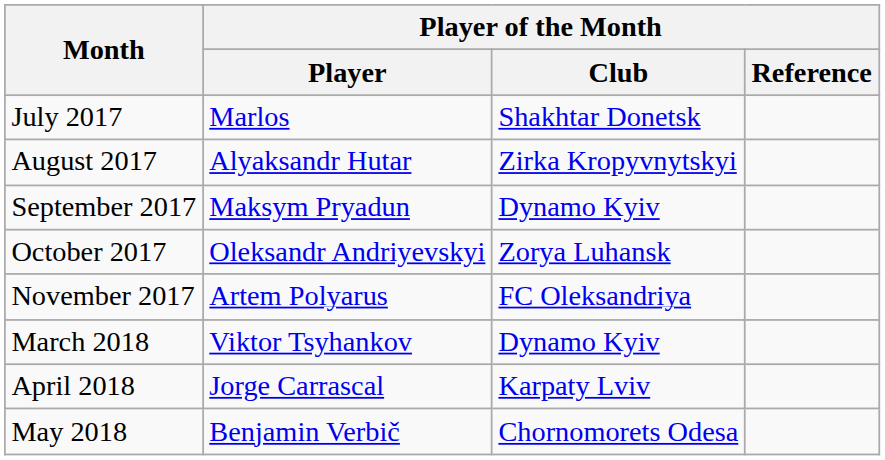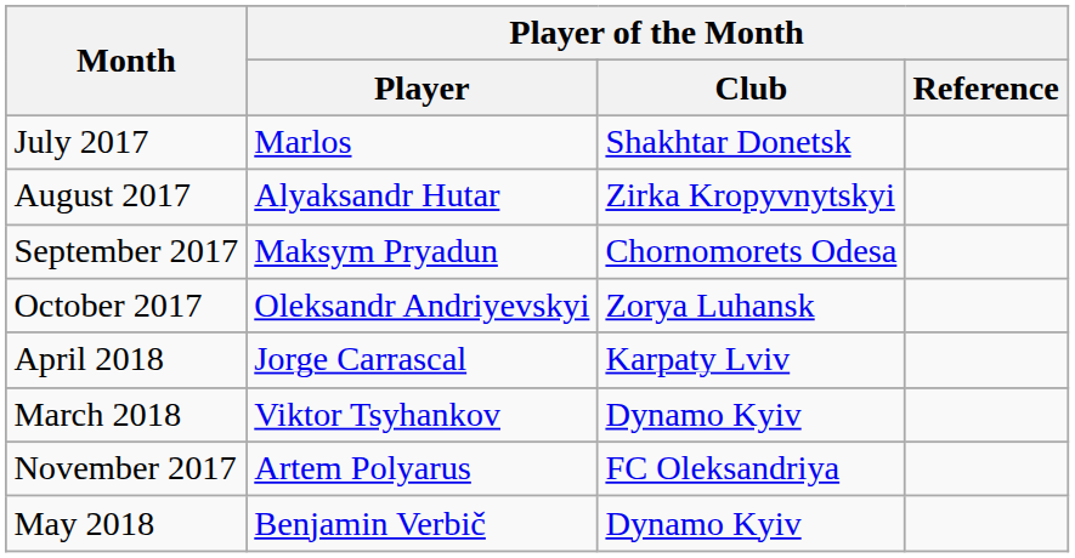September 2017 | Player of the Month / Club: Dynamo Kyiv -> Chornomorets Odesa
rows swapped: November 2017 <-> April 2018
May 2018 | Player of the Month / Club: Chornomorets Odesa -> Dynamo Kyiv
